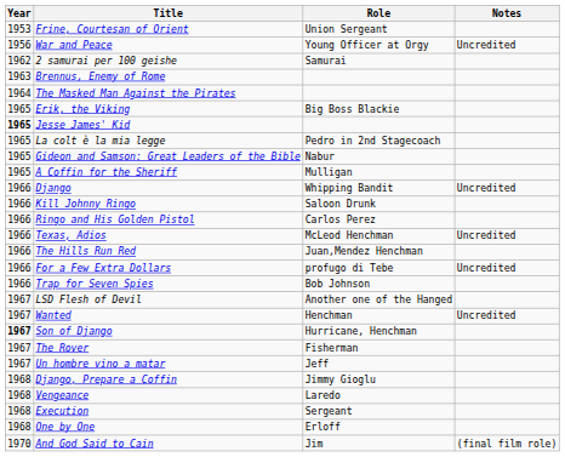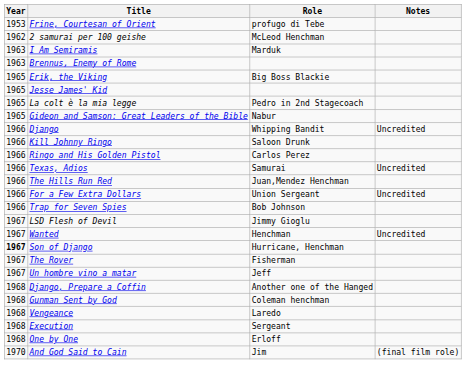Frine, Courtesan of Orient | Role: Union Sergeant -> profugo di Tebe
- row: 1956 | War and Peace | Young Officer at Orgy | Uncredited
2 samurai per 100 geishe | Role: Samurai -> McLeod Henchman
+ row: 1963 | I Am Semiramis | Marduk
- row: 1964 | The Masked Man Against the Pirates
Jesse James' Kid | Year: bold -> normal
- row: 1965 | A Coffin for the Sheriff | Mulligan
Texas, Adios | Role: McLeod Henchman -> Samurai
For a Few Extra Dollars | Role: profugo di Tebe -> Union Sergeant
LSD Flesh of Devil | Role: Another one of the Hanged -> Jimmy Gioglu
Django, Prepare a Coffin | Role: Jimmy Gioglu -> Another one of the Hanged
+ row: 1968 | Gunman Sent by God | Coleman henchman
